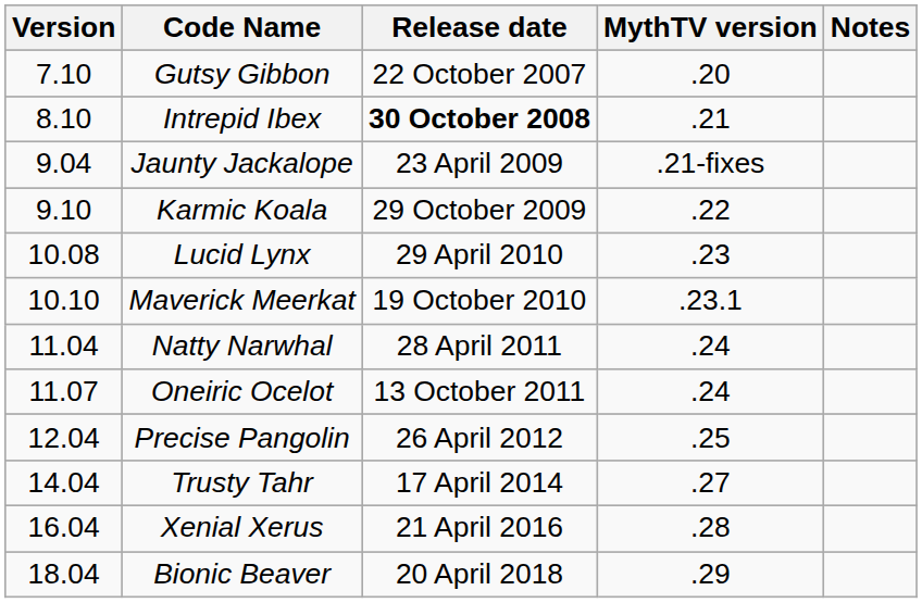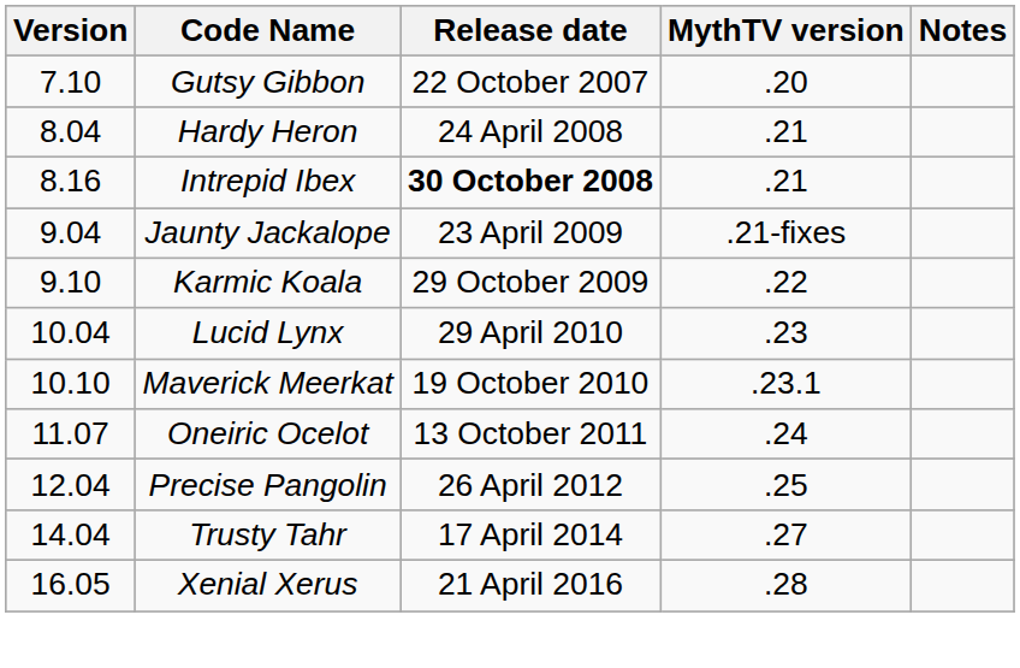+ row: 8.04 | Hardy Heron | 24 April 2008 | .21
Intrepid Ibex | Version: 8.10 -> 8.16
Lucid Lynx | Version: 10.08 -> 10.04
- row: 11.04 | Natty Narwhal | 28 April 2011 | .24
Xenial Xerus | Version: 16.04 -> 16.05
- row: 18.04 | Bionic Beaver | 20 April 2018 | .29
